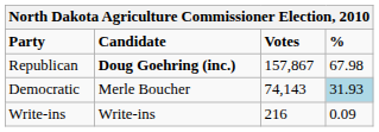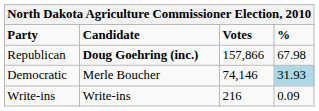Republican | Votes: 157,867 -> 157,866
Democratic | Votes: 74,143 -> 74,146
